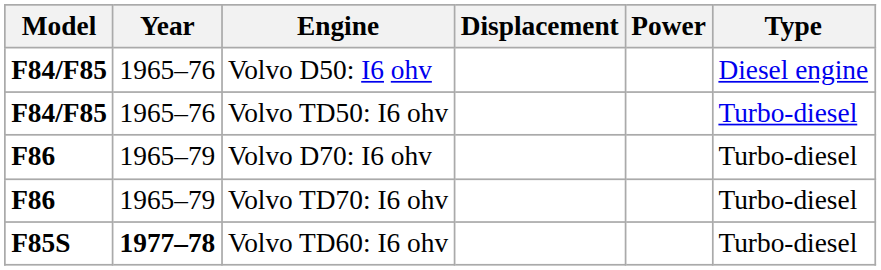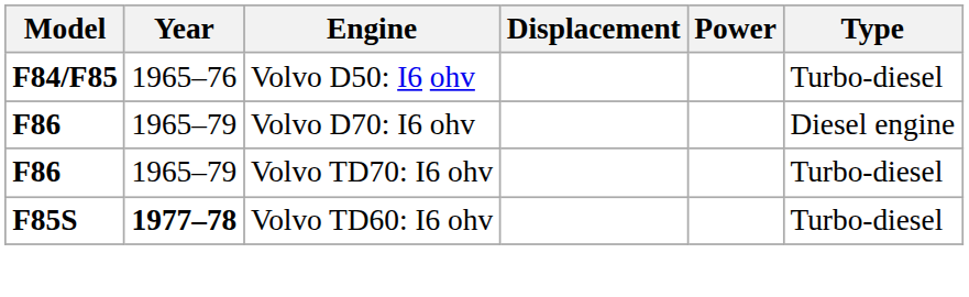Volvo D50: I6 ohv | Type: Diesel engine -> Turbo-diesel
- row: F84/F85 | 1965–76 | Volvo TD50: I6 ohv | Turbo-diesel
Volvo D70: I6 ohv | Type: Turbo-diesel -> Diesel engine
